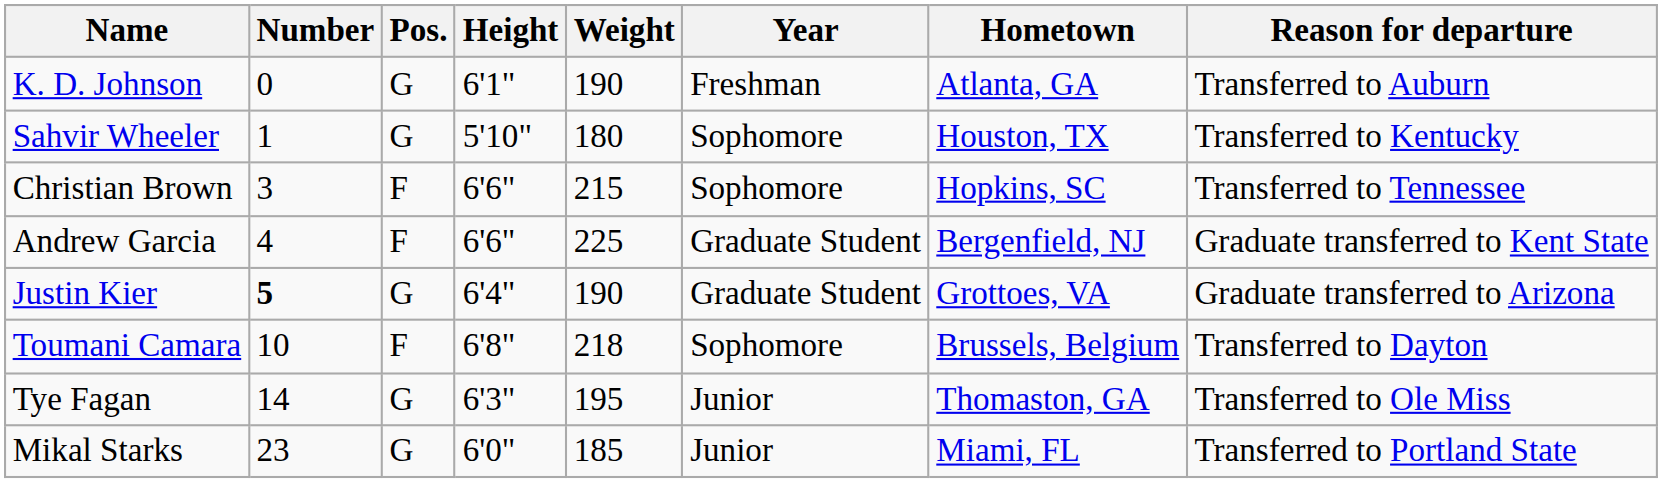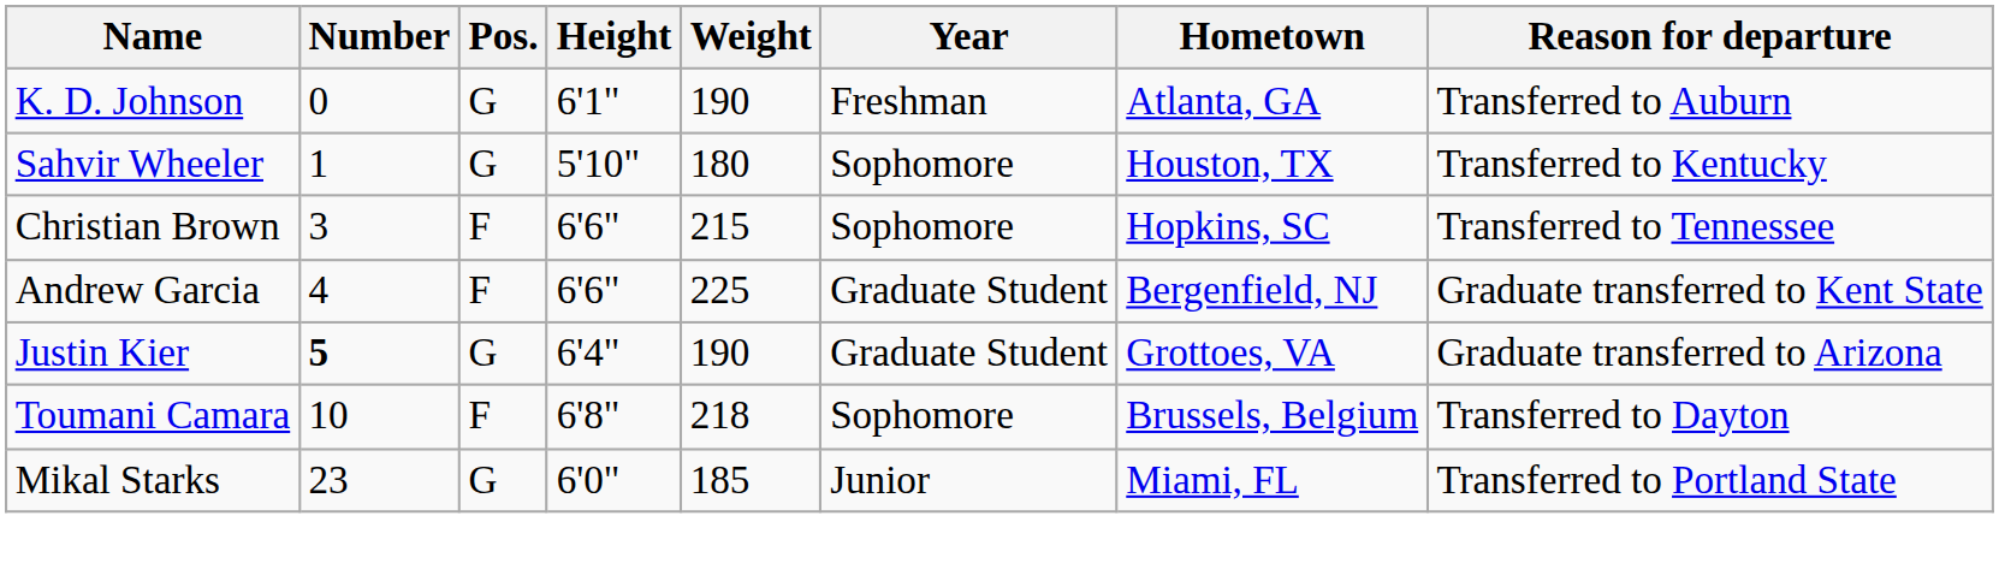- row: Tye Fagan | 14 | G | 6'3" | 195 | Junior | Thomaston, GA | Transferred to Ole Miss
